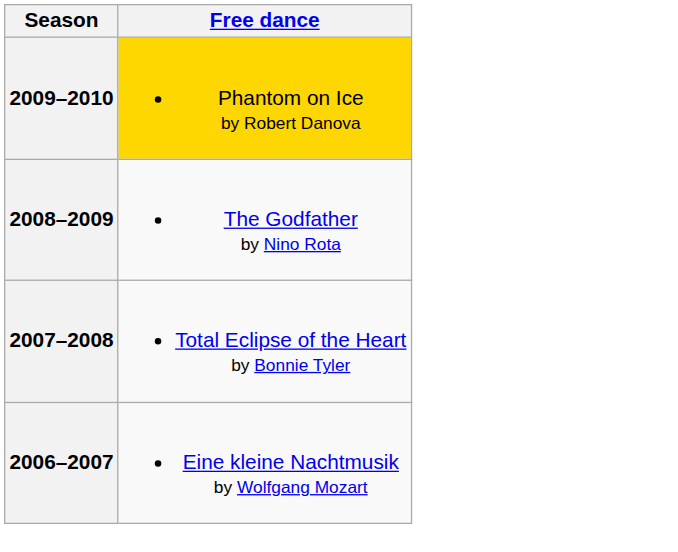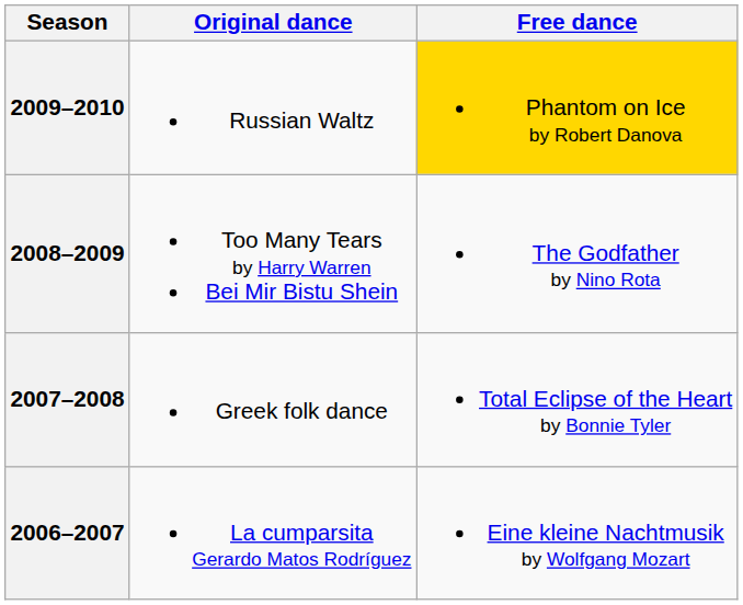+ column: Original dance | Russian Waltz | Too Many Tears by Harry Warren Bei Mir Bistu Shein | Greek folk dance | La cumparsita Gerardo Matos Rodríguez
